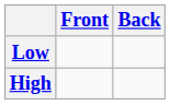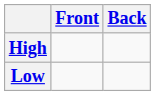rows swapped: High <-> Low
